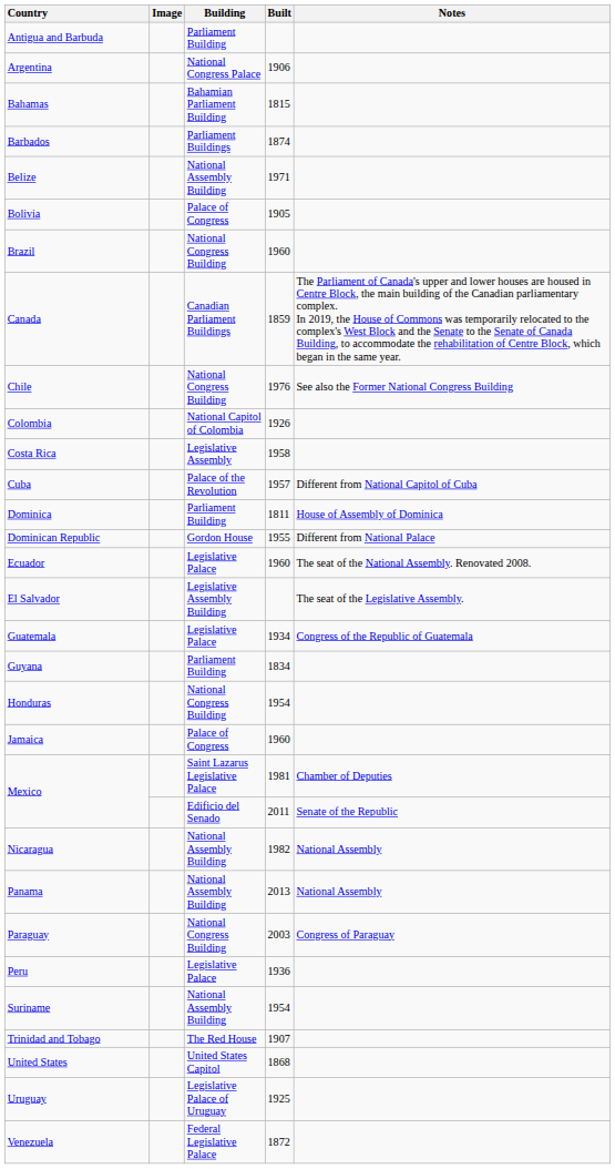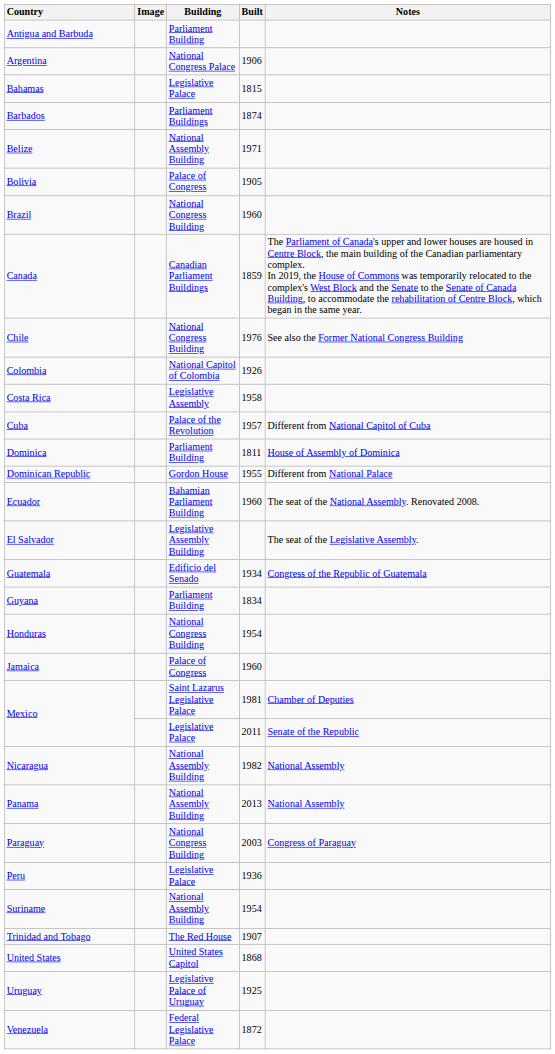Bahamas | Building: Bahamian Parliament Building -> Legislative Palace
Ecuador | Building: Legislative Palace -> Bahamian Parliament Building
Guatemala | Building: Legislative Palace -> Edificio del Senado
Mexico / 2011 | Building: Edificio del Senado -> Legislative Palace
